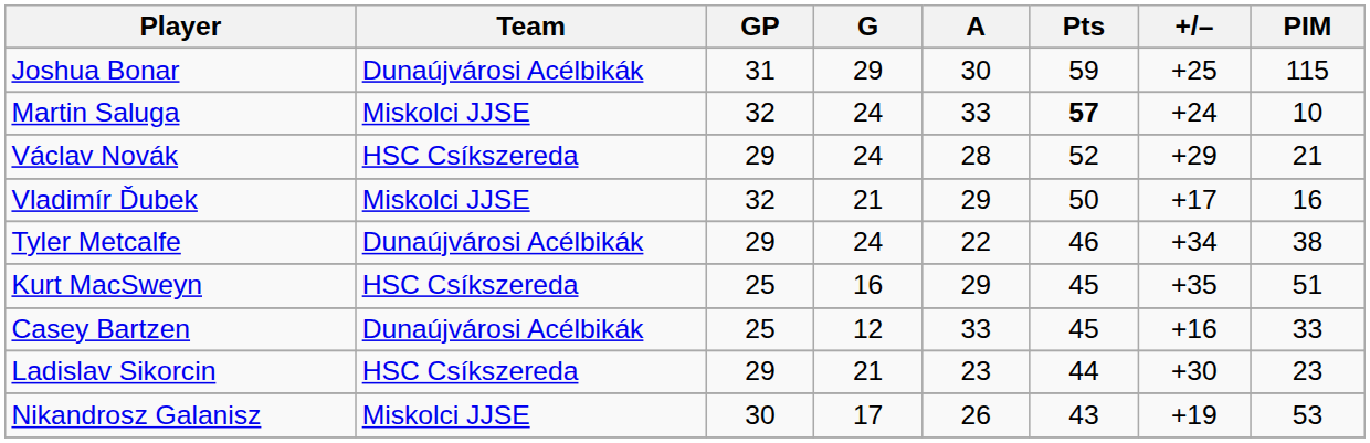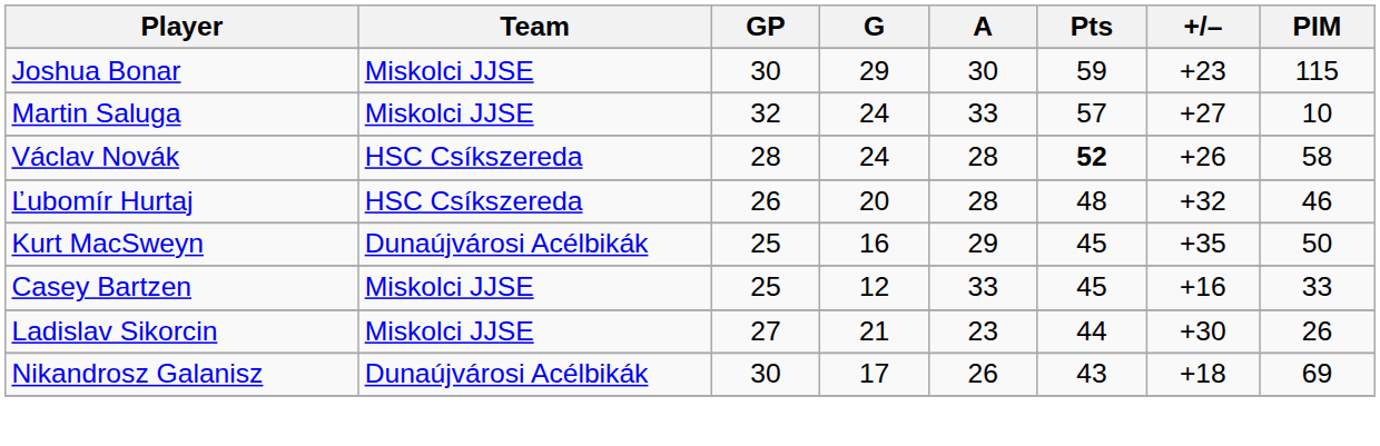Joshua Bonar | Team: Dunaújvárosi Acélbikák -> Miskolci JJSE
Joshua Bonar | GP: 31 -> 30
Joshua Bonar | +/–: +25 -> +23
Martin Saluga | Pts: bold -> normal
Martin Saluga | +/–: +24 -> +27
Václav Novák | GP: 29 -> 28
Václav Novák | Pts: normal -> bold
Václav Novák | +/–: +29 -> +26
Václav Novák | PIM: 21 -> 58
- row: Vladimír Ďubek | Miskolci JJSE | 32 | 21 | 29 | 50 | +17 | 16
+ row: Ľubomír Hurtaj | HSC Csíkszereda | 26 | 20 | 28 | 48 | +32 | 46
- row: Tyler Metcalfe | Dunaújvárosi Acélbikák | 29 | 24 | 22 | 46 | +34 | 38
Kurt MacSweyn | Team: HSC Csíkszereda -> Dunaújvárosi Acélbikák
Kurt MacSweyn | PIM: 51 -> 50
Casey Bartzen | Team: Dunaújvárosi Acélbikák -> Miskolci JJSE
Ladislav Sikorcin | Team: HSC Csíkszereda -> Miskolci JJSE
Ladislav Sikorcin | GP: 29 -> 27
Ladislav Sikorcin | PIM: 23 -> 26
Nikandrosz Galanisz | Team: Miskolci JJSE -> Dunaújvárosi Acélbikák
Nikandrosz Galanisz | +/–: +19 -> +18
Nikandrosz Galanisz | PIM: 53 -> 69
